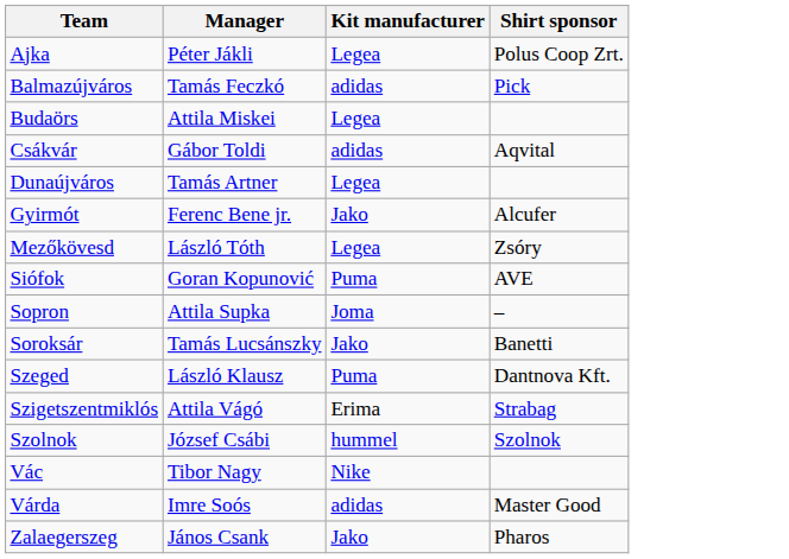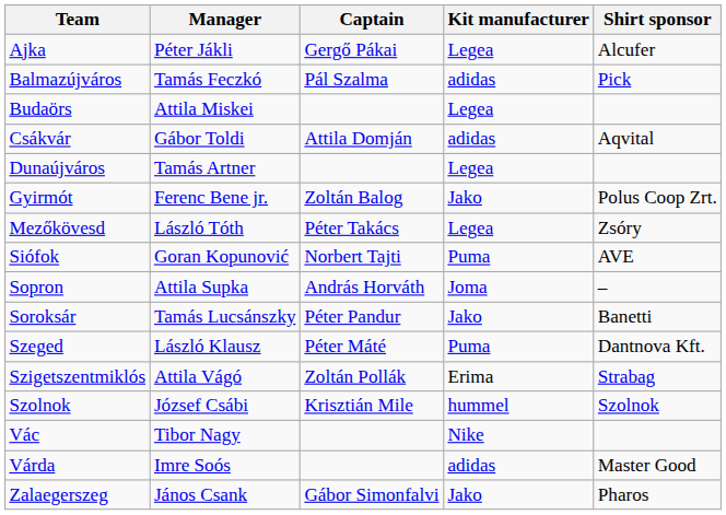+ column: Captain | Gergő Pákai | Pál Szalma | Attila Domján | Zoltán Balog | Péter Takács | Norbert Tajti | András Horváth | Péter Pandur | Péter Máté | Zoltán Pollák | Krisztián Mile | Gábor Simonfalvi
Ajka | Shirt sponsor: Polus Coop Zrt. -> Alcufer
Gyirmót | Shirt sponsor: Alcufer -> Polus Coop Zrt.
